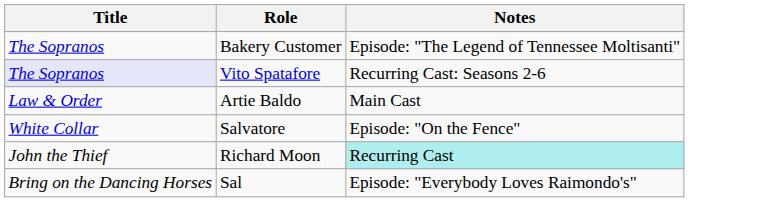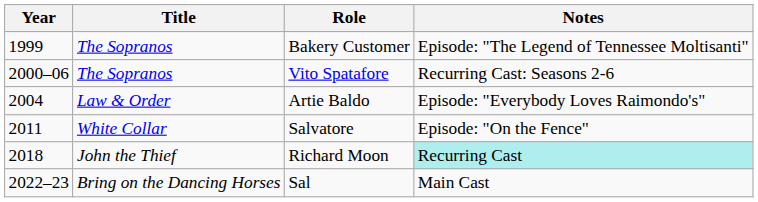+ column: Year | 1999 | 2000–06 | 2004 | 2011 | 2018 | 2022–23
Vito Spatafore | Title: lavender background -> no background
Artie Baldo | Notes: Main Cast -> Episode: "Everybody Loves Raimondo's"
Sal | Notes: Episode: "Everybody Loves Raimondo's" -> Main Cast
